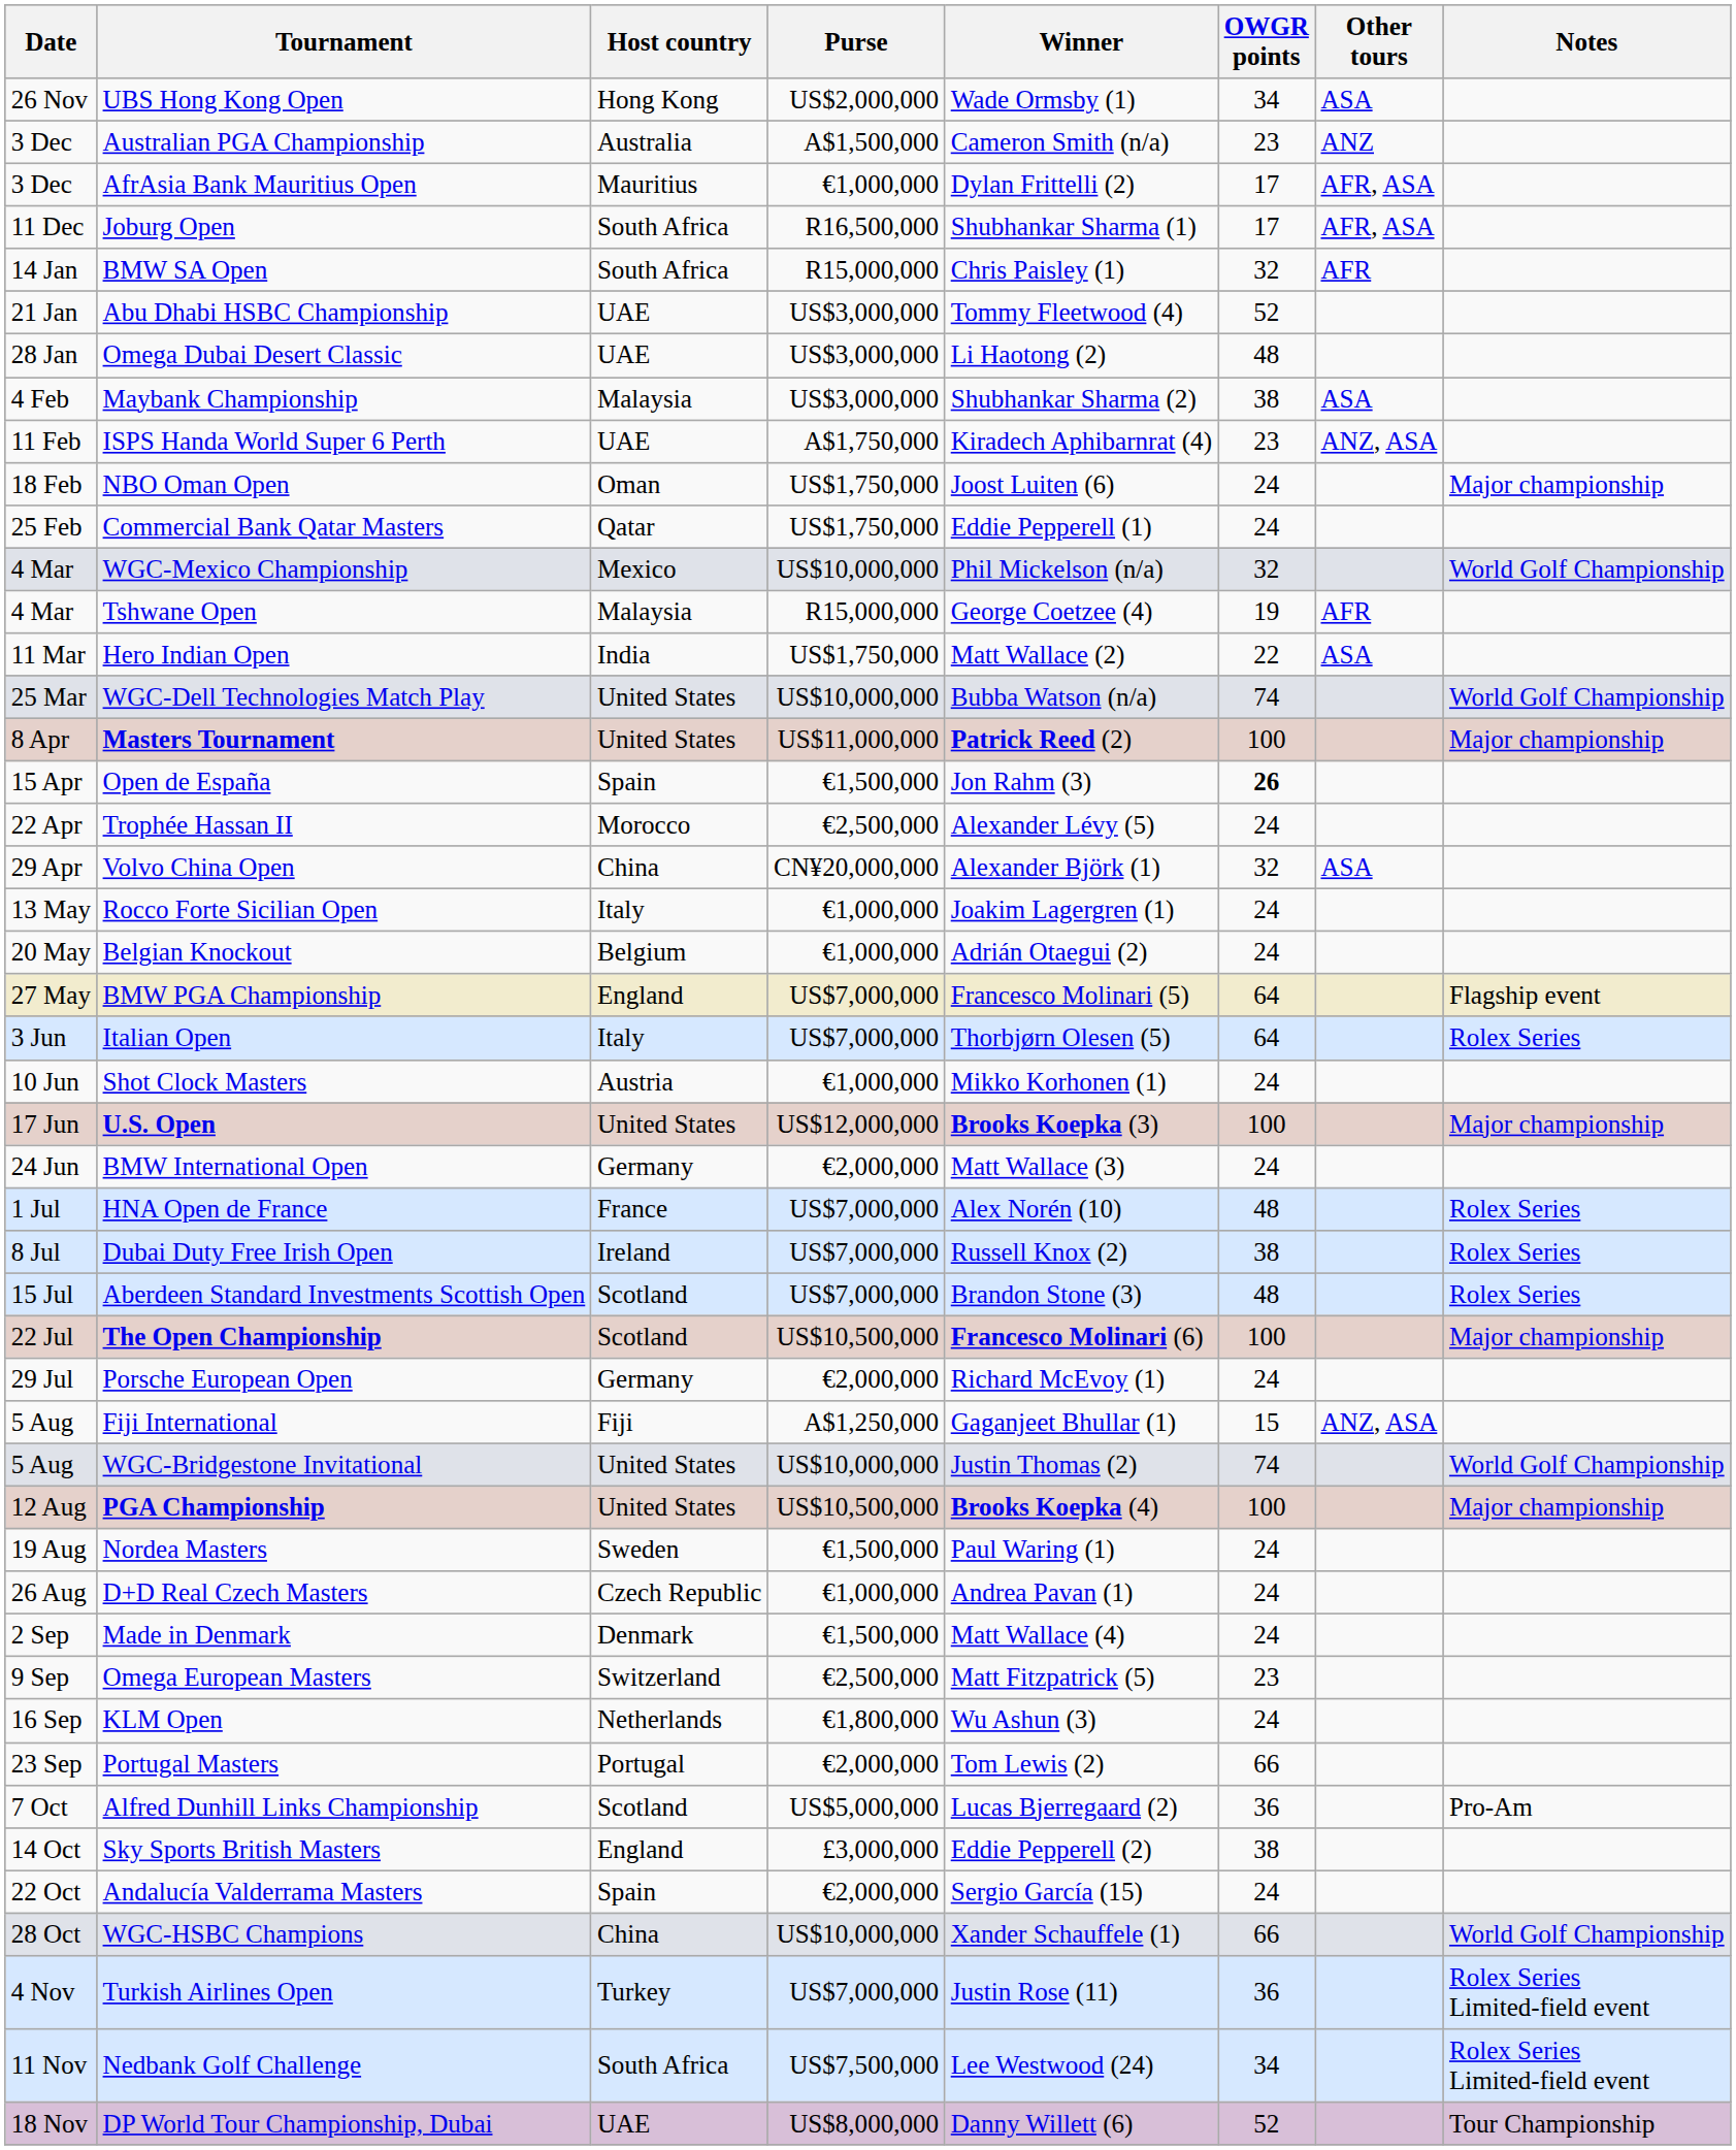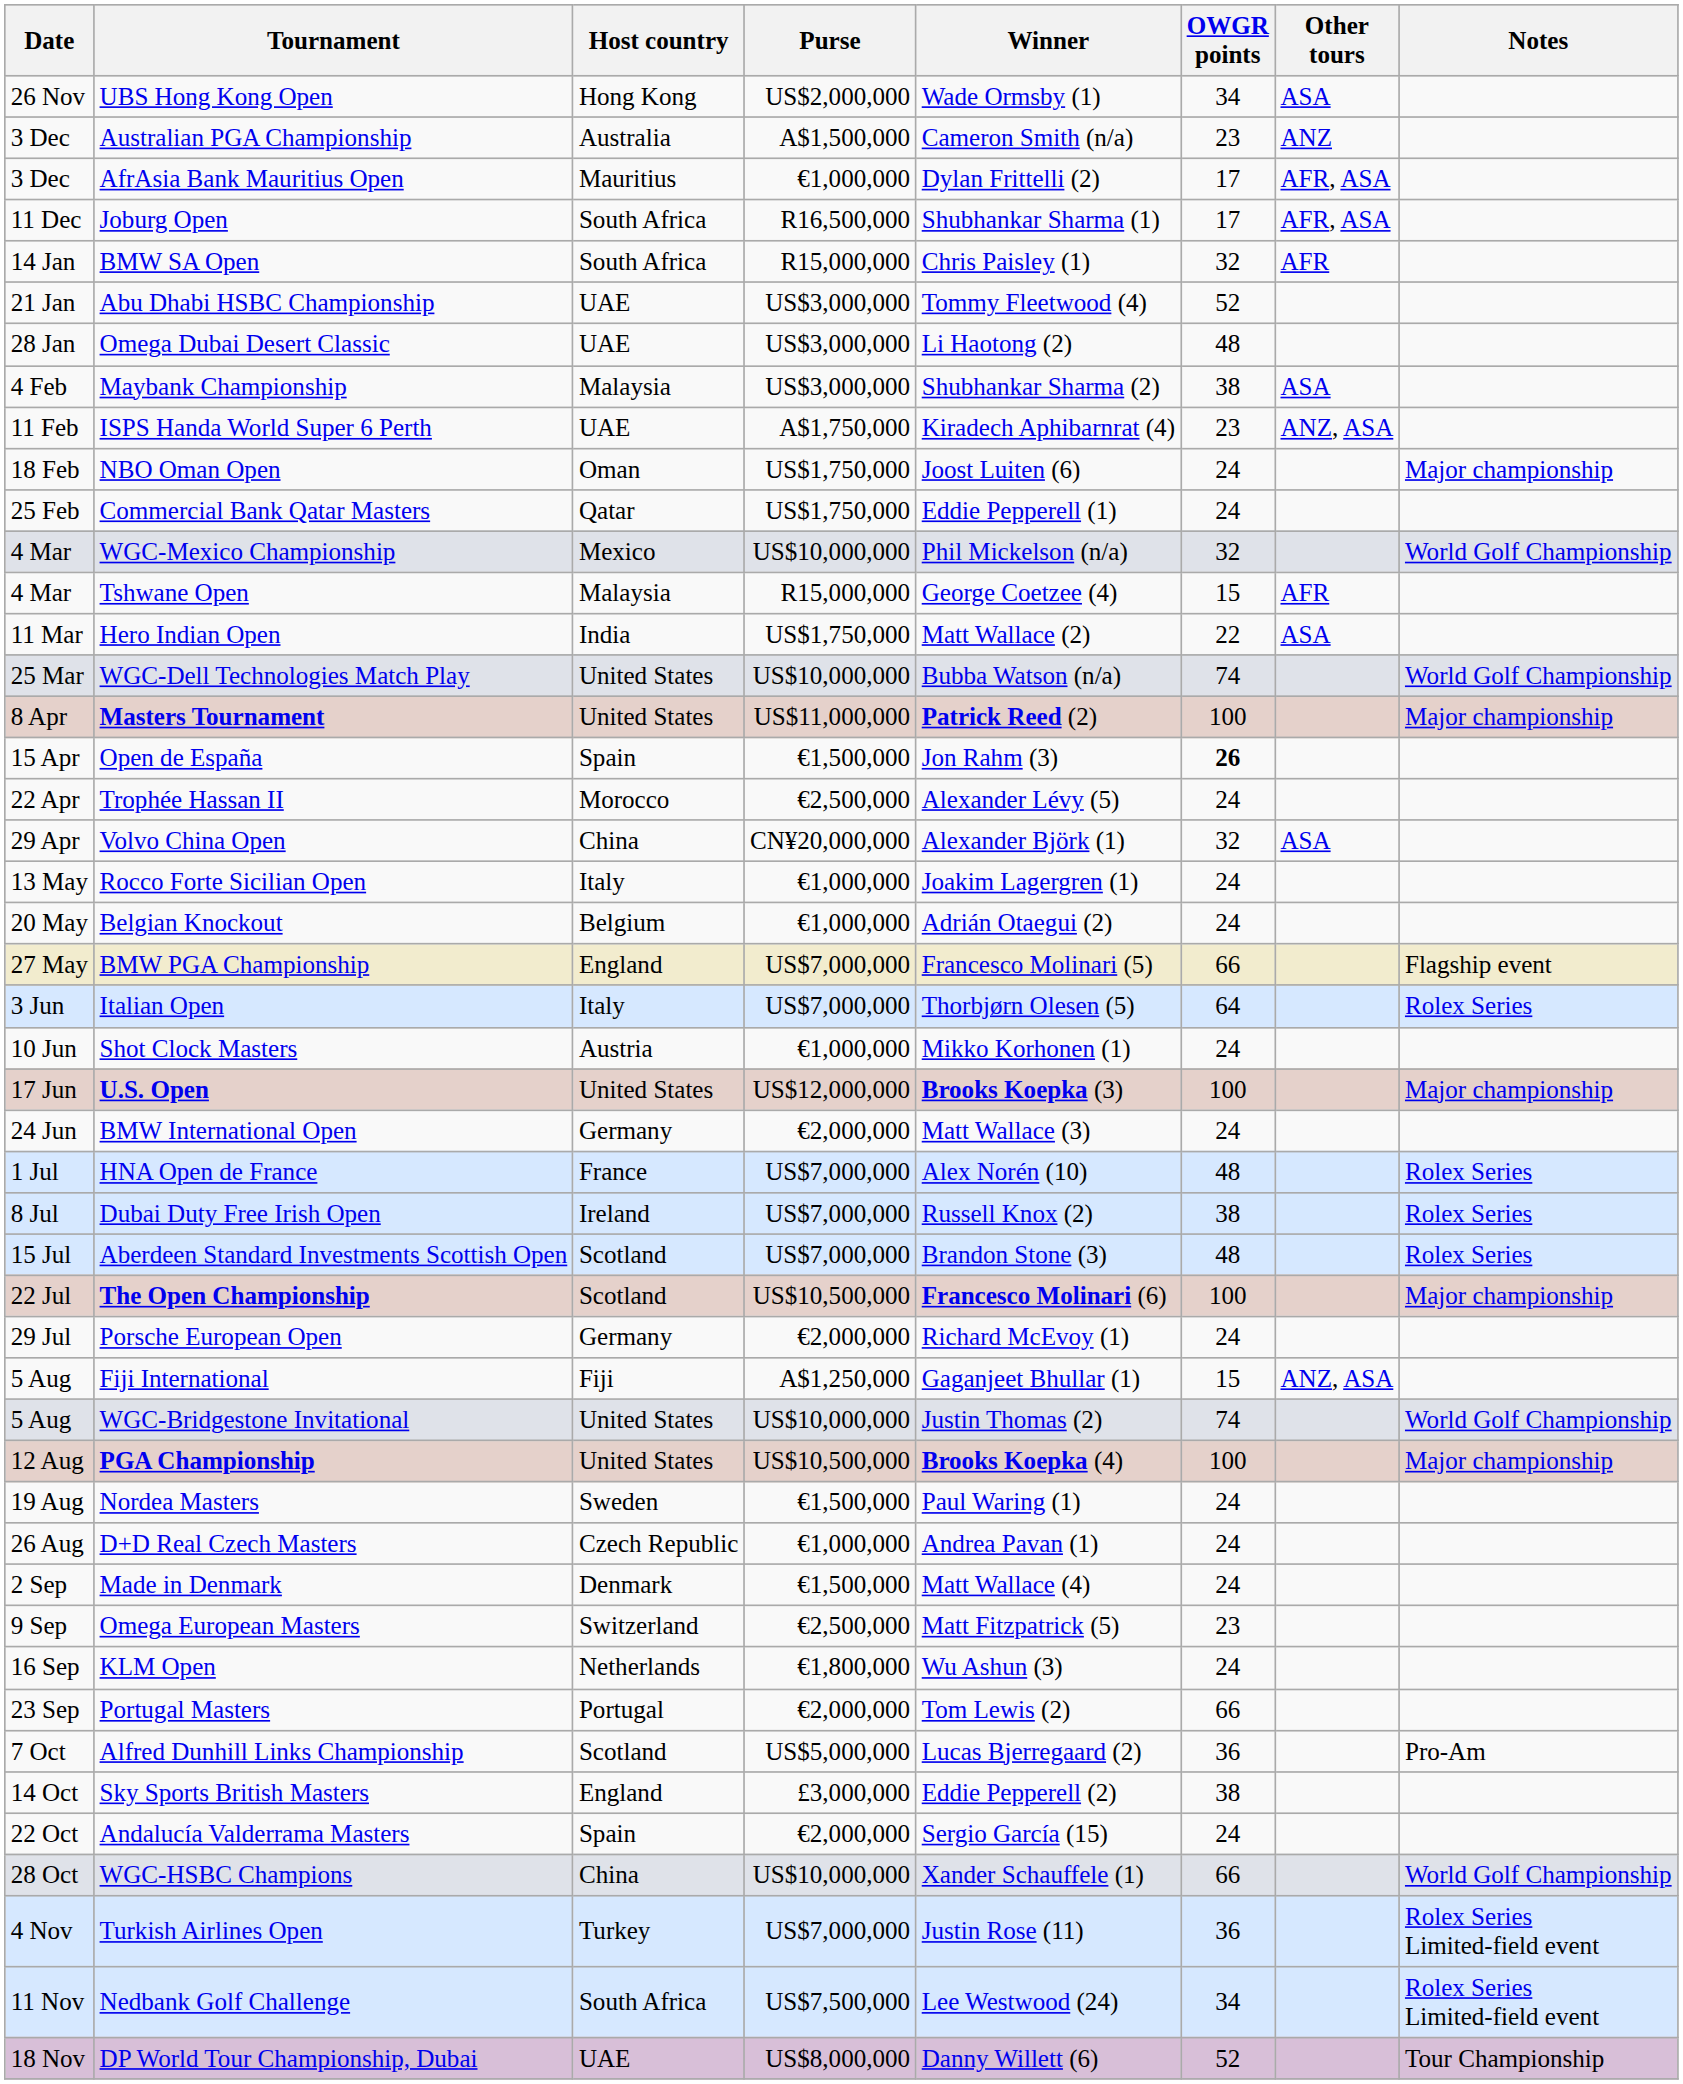Tshwane Open | OWGR points: 19 -> 15
BMW PGA Championship | OWGR points: 64 -> 66
